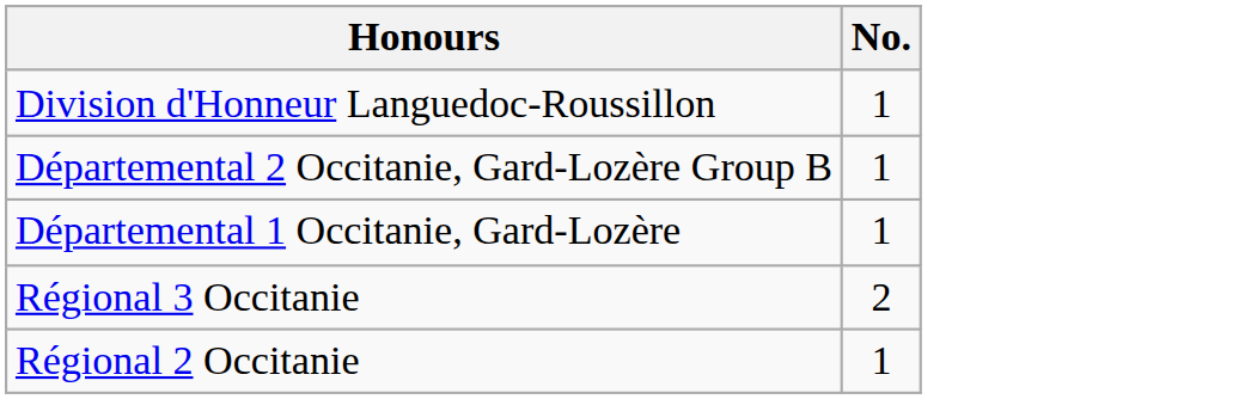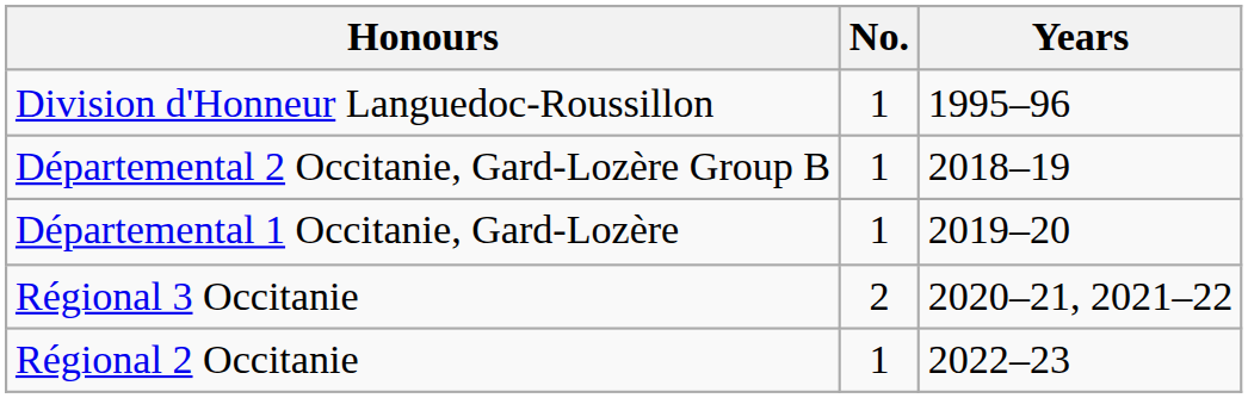+ column: Years | 1995–96 | 2018–19 | 2019–20 | 2020–21, 2021–22 | 2022–23
